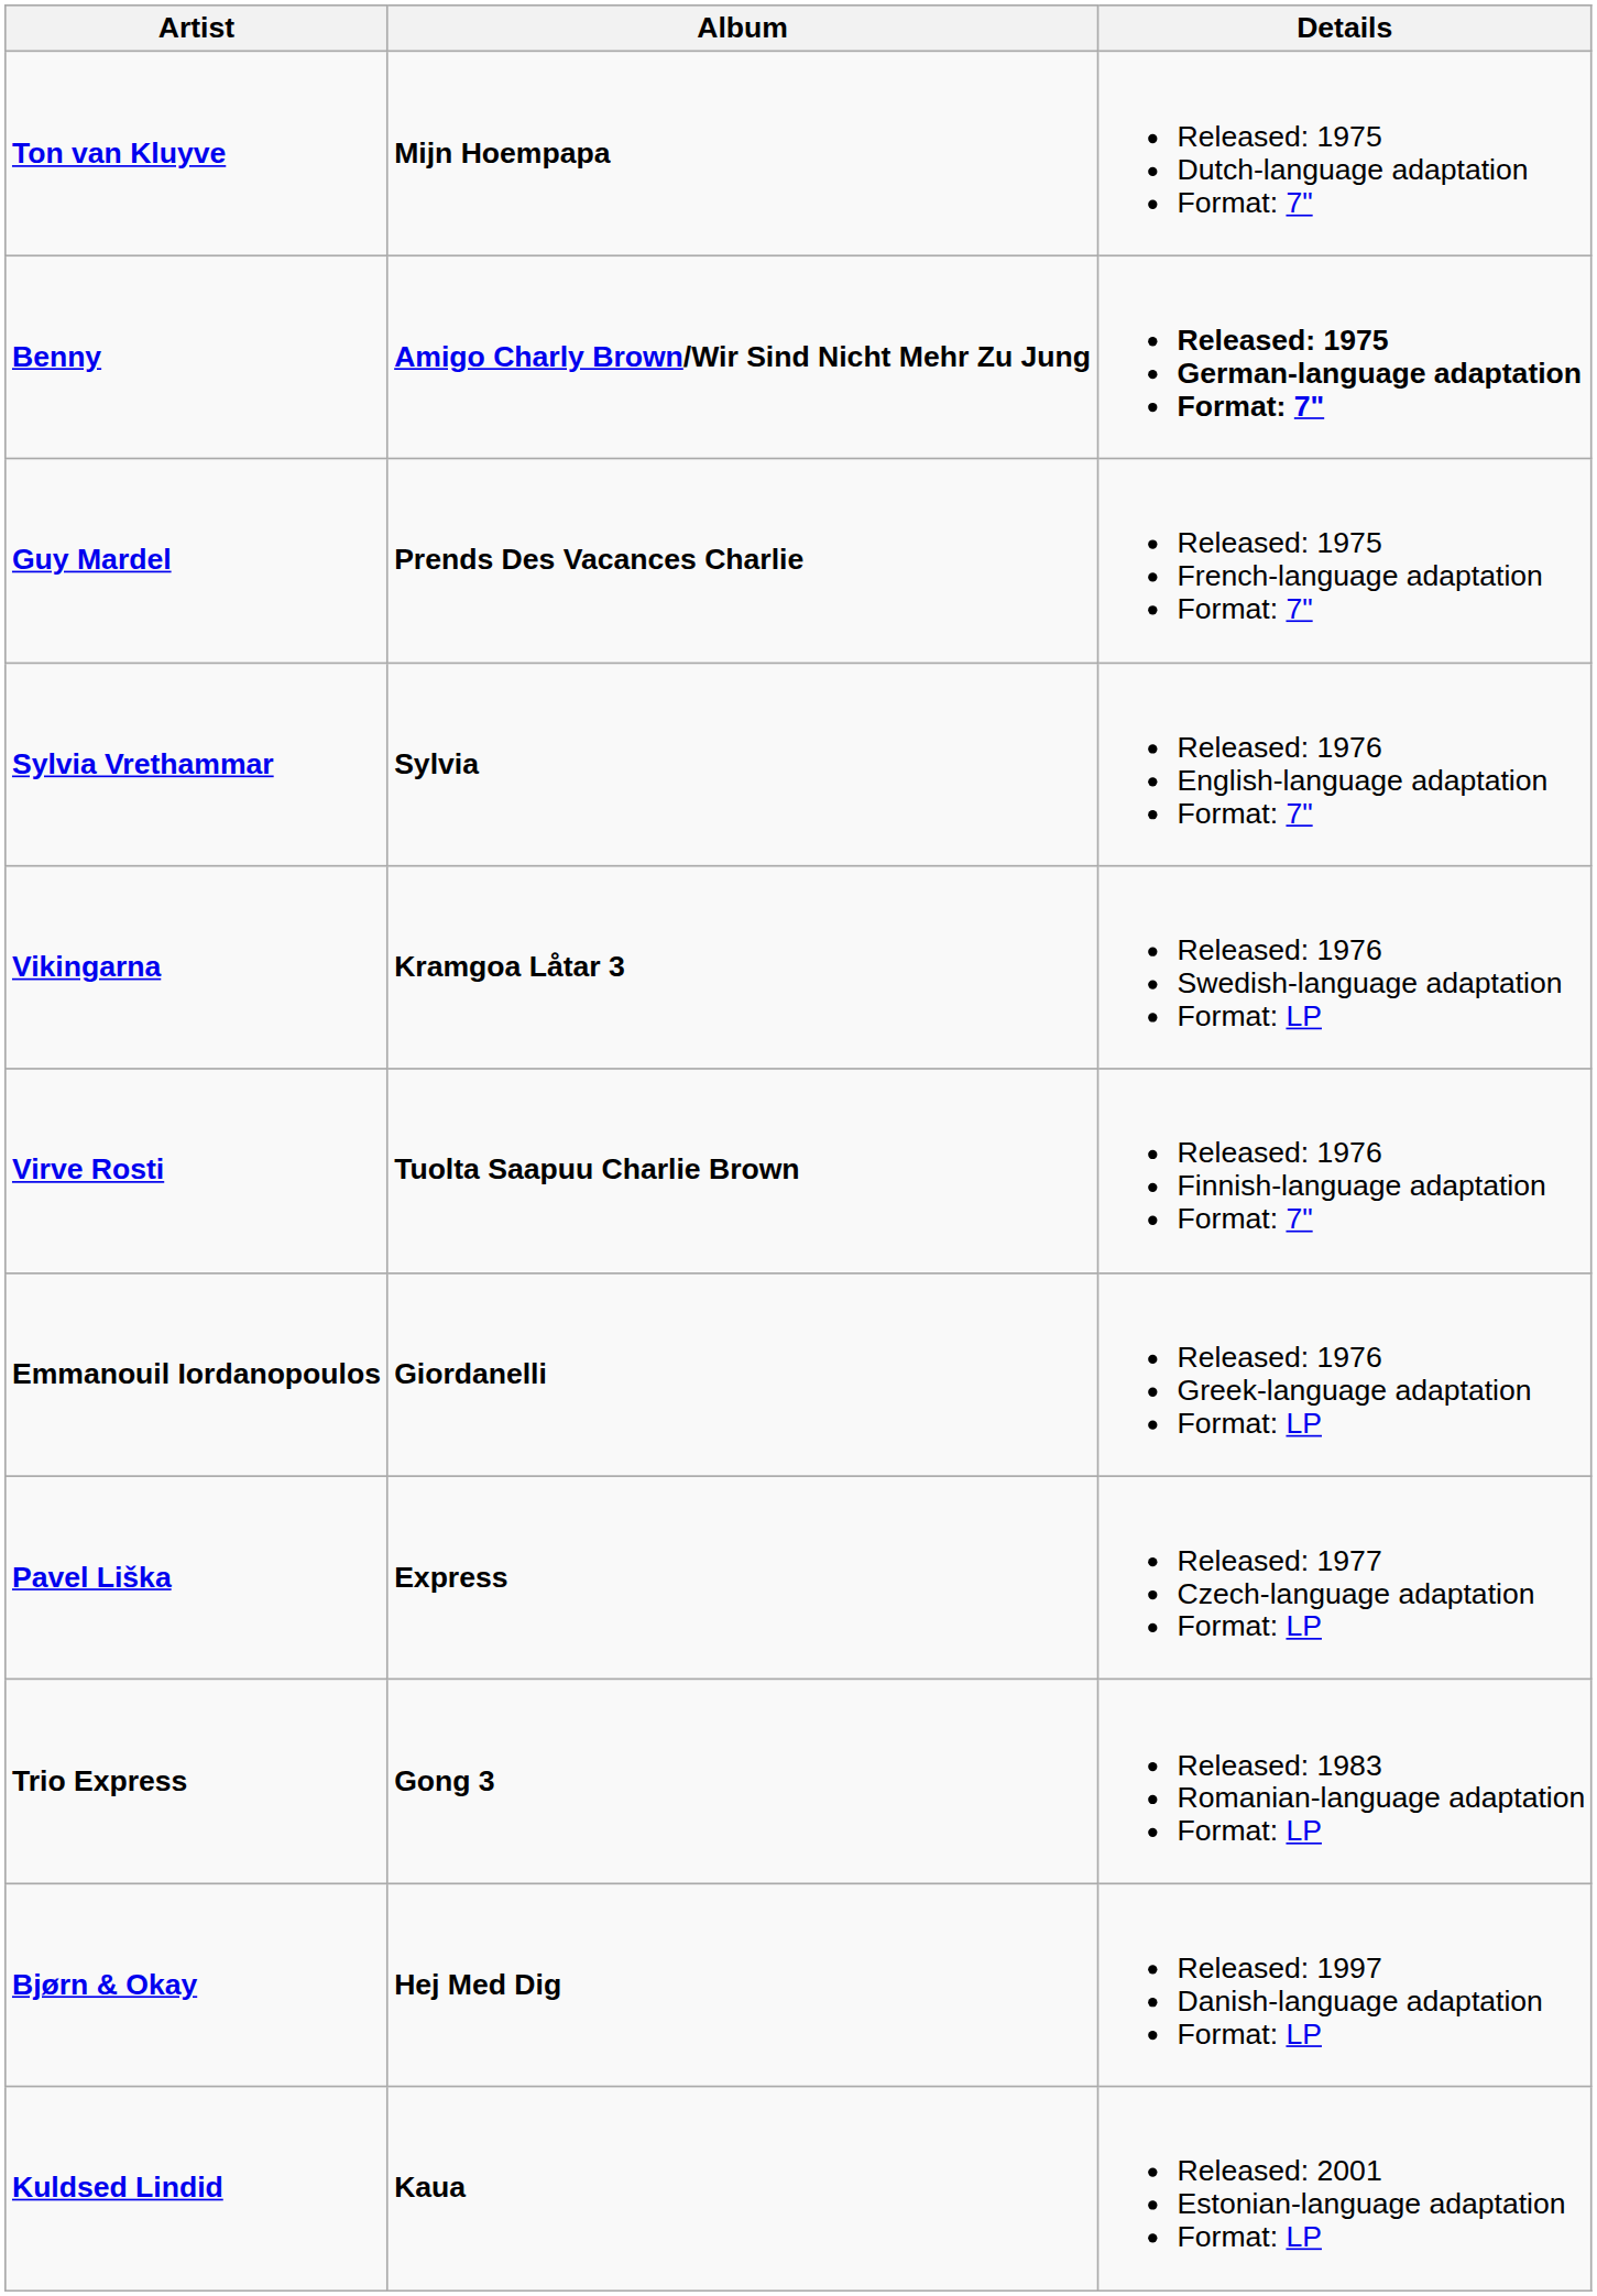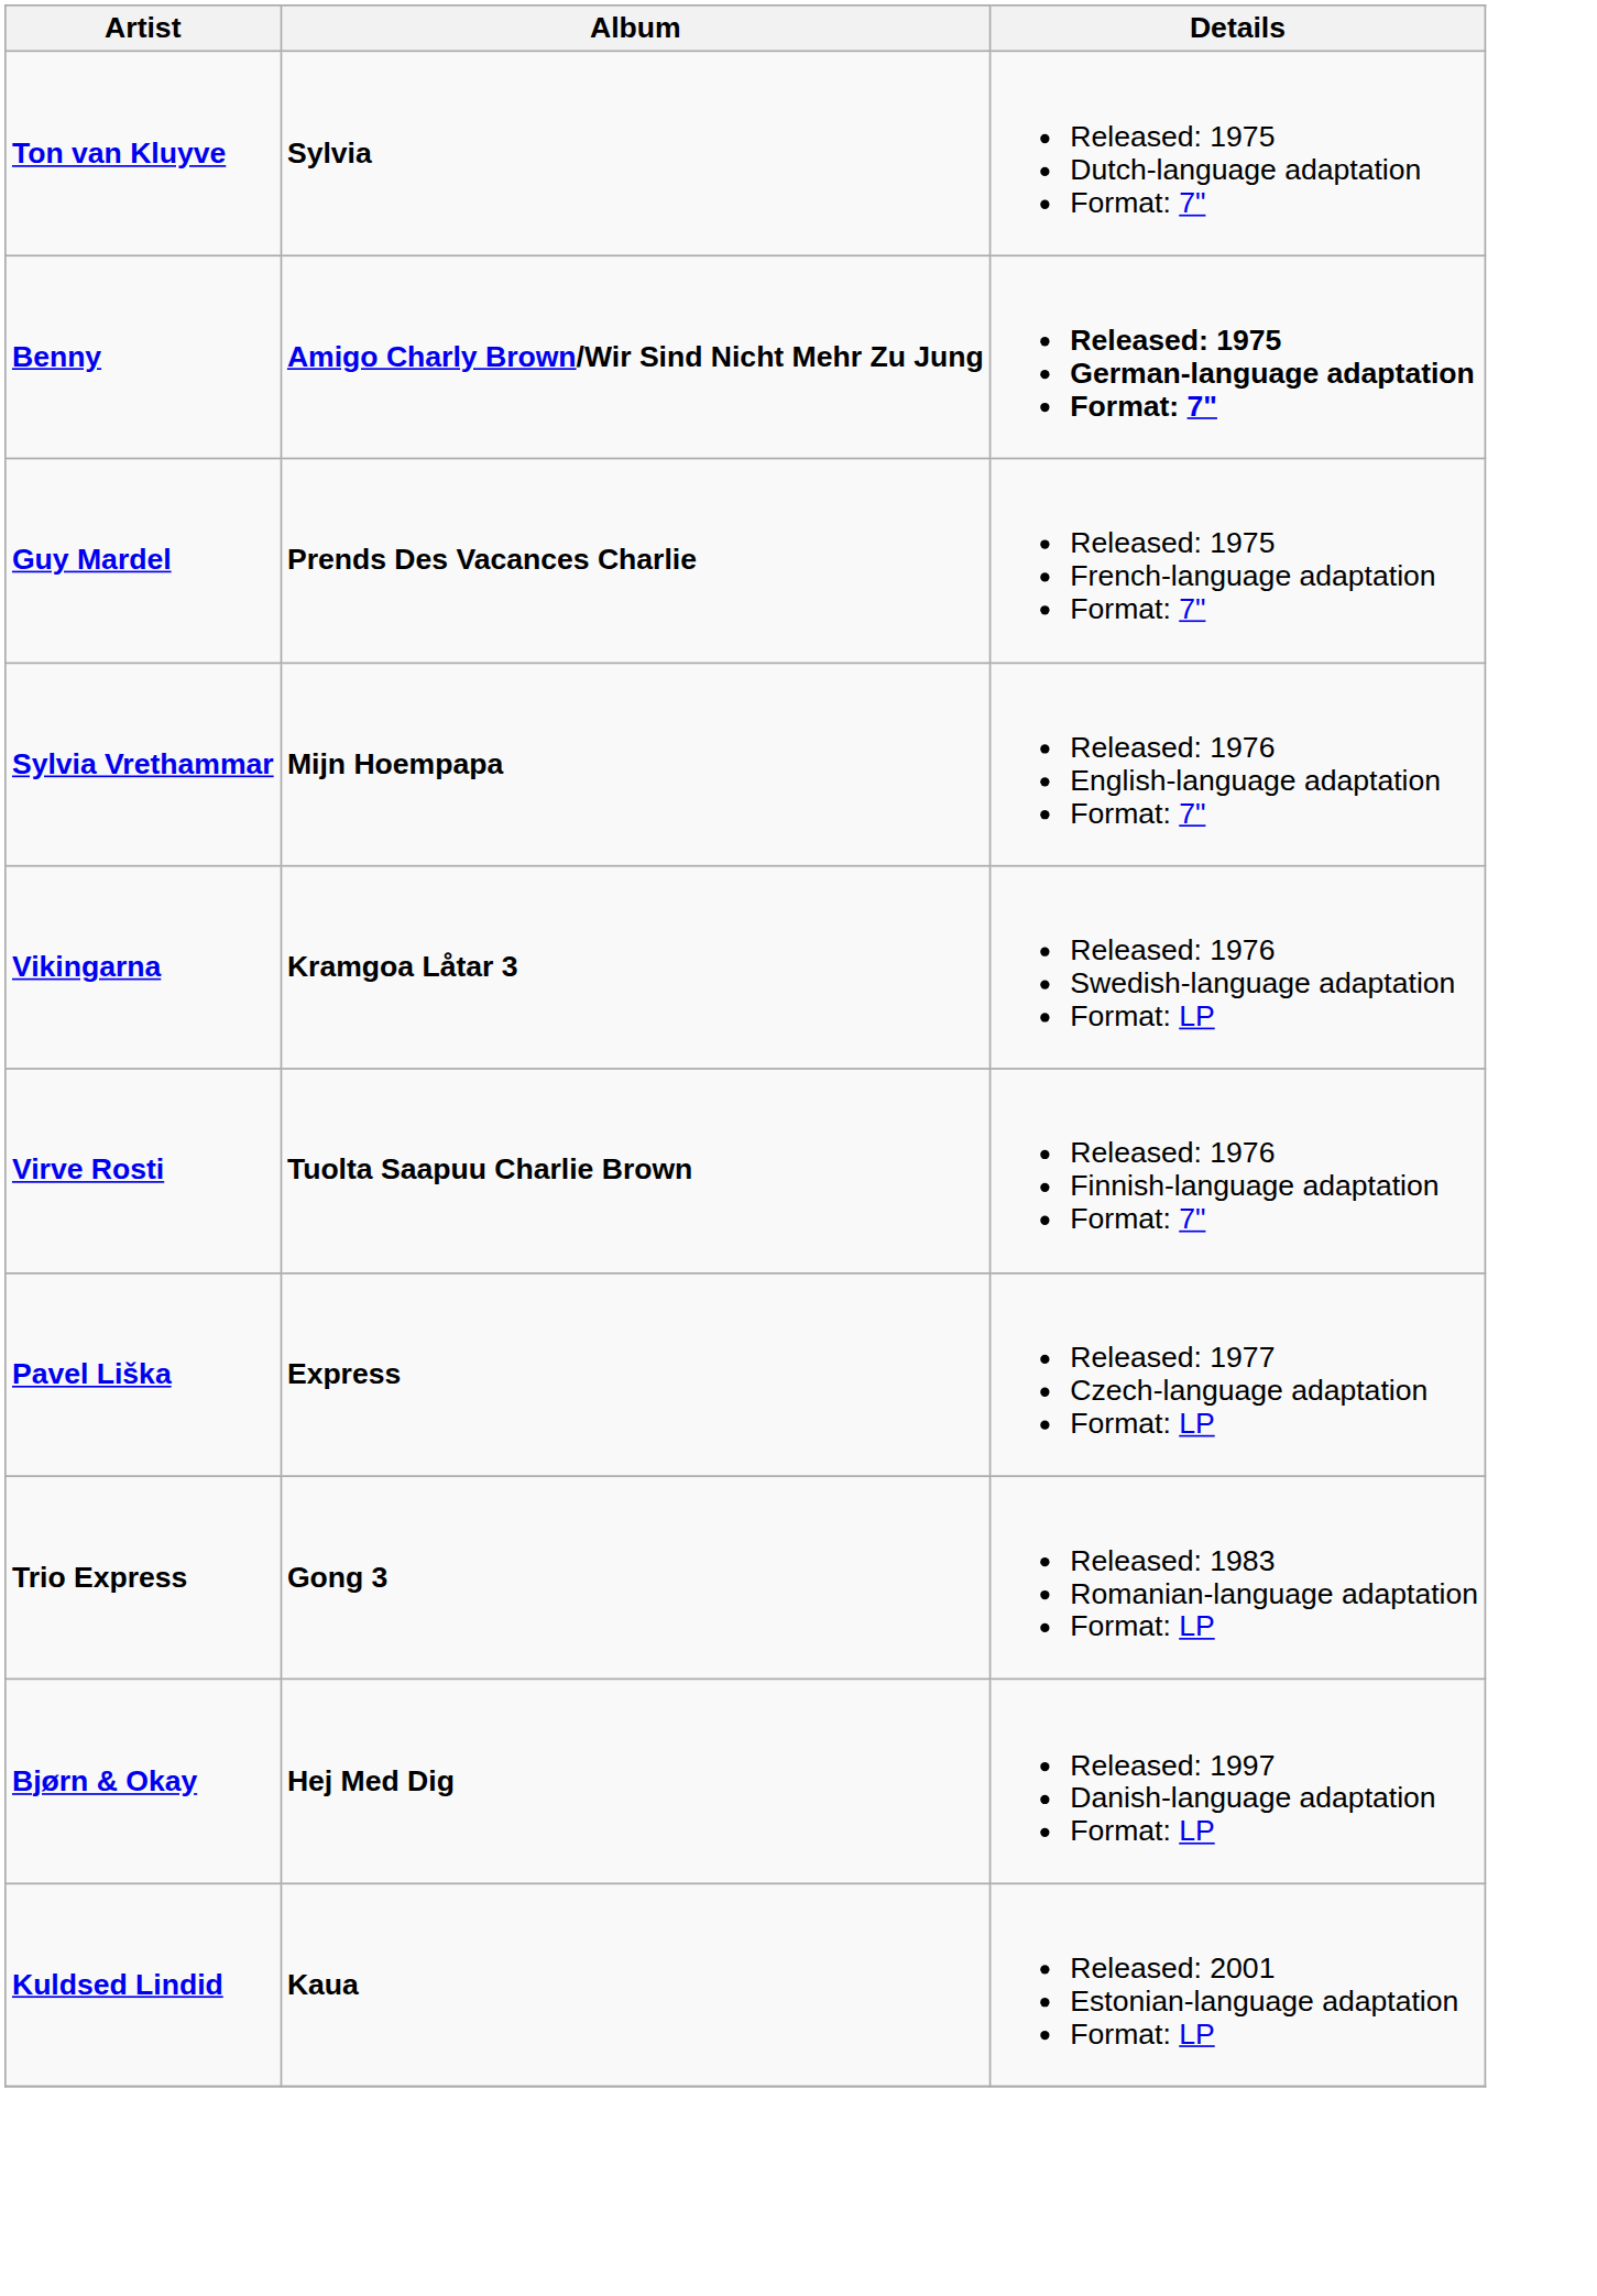Ton van Kluyve | Album: Mijn Hoempapa -> Sylvia
Sylvia Vrethammar | Album: Sylvia -> Mijn Hoempapa
- row: Emmanouil Iordanopoulos | Giordanelli | Released: 1976 Greek-language adaptation Format: LP
